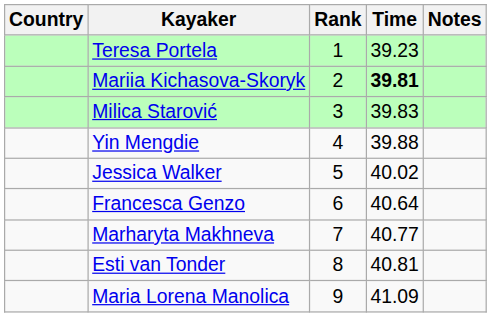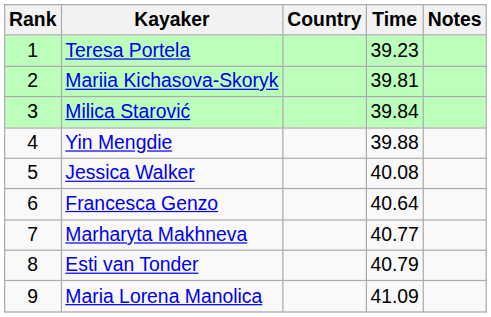columns swapped: Rank <-> Country
Mariia Kichasova-Skoryk | Time: bold -> normal
Milica Starović | Time: 39.83 -> 39.84
Jessica Walker | Time: 40.02 -> 40.08
Esti van Tonder | Time: 40.81 -> 40.79
